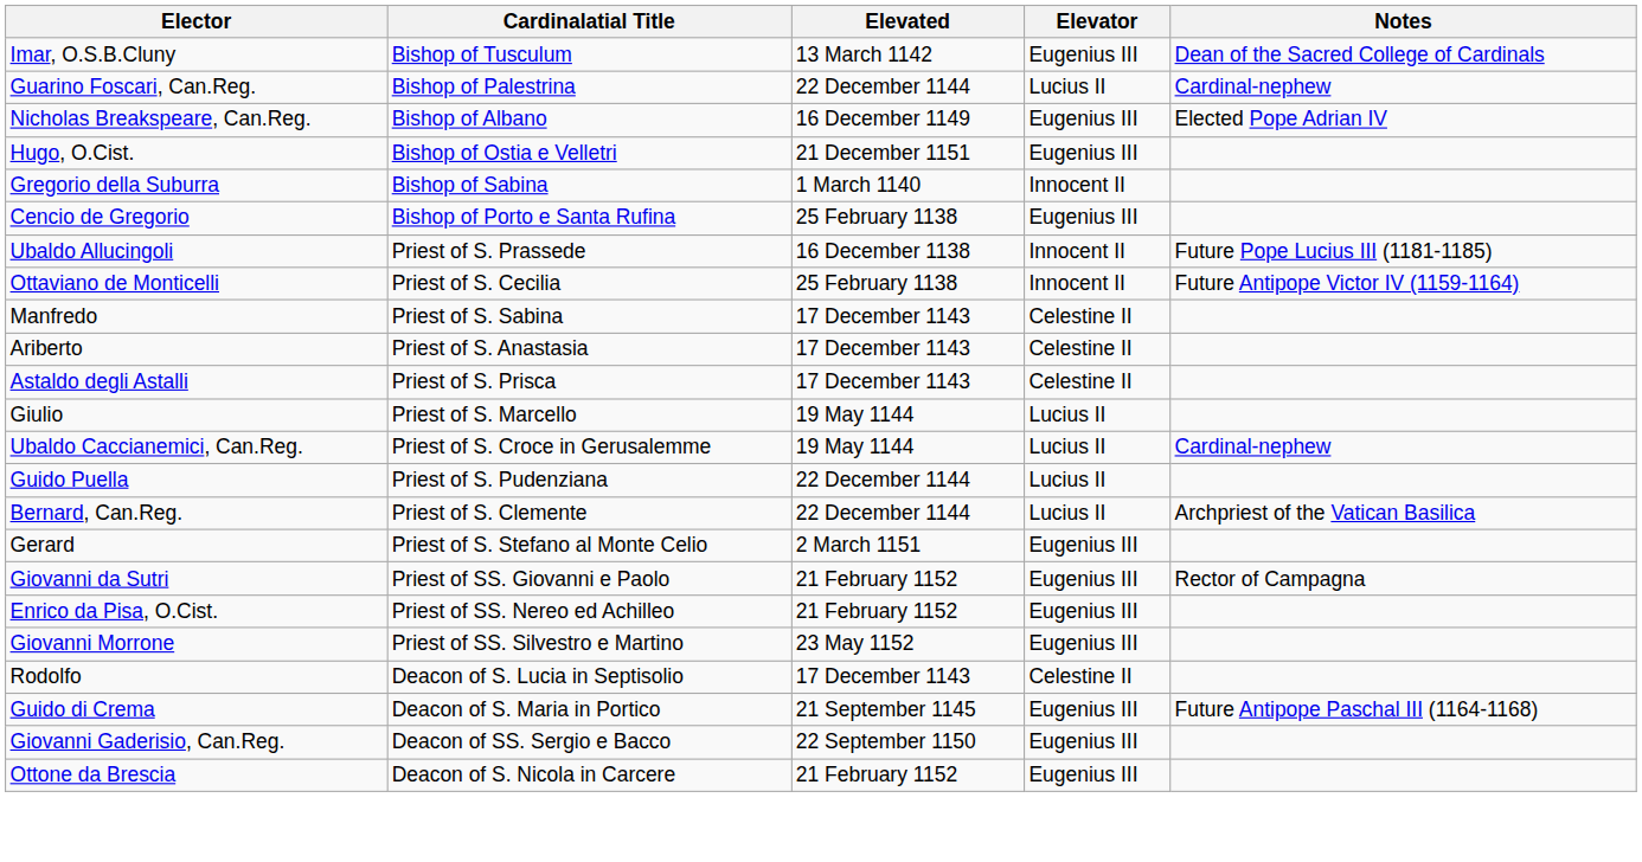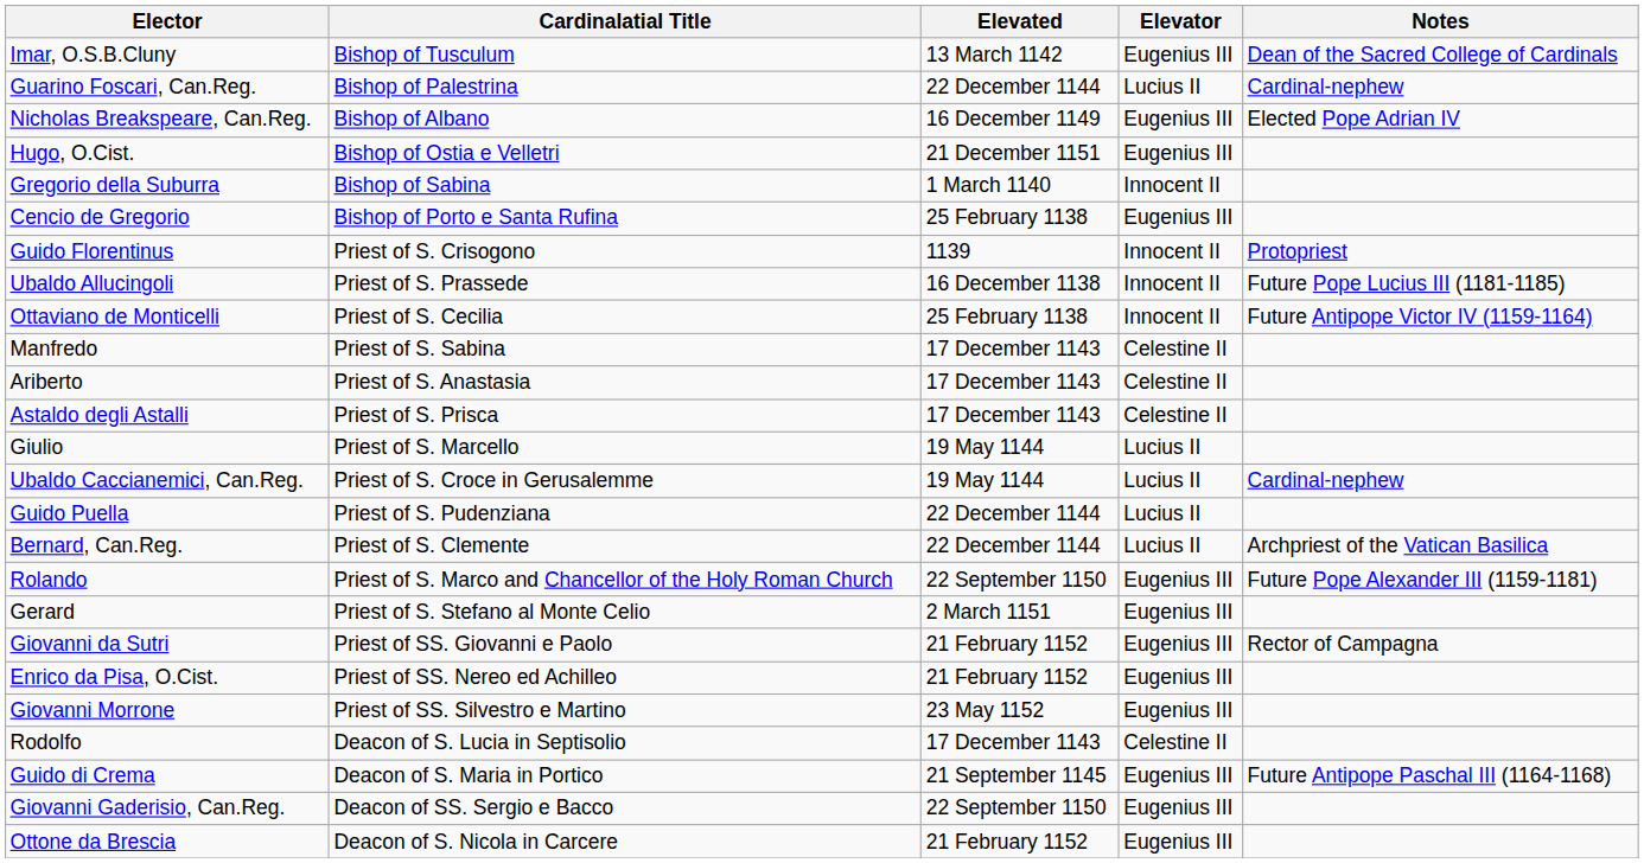+ row: Guido Florentinus | Priest of S. Crisogono | 1139 | Innocent II | Protopriest
+ row: Rolando | Priest of S. Marco and Chancellor of the Holy Roman Church | 22 September 1150 | Eugenius III | Future Pope Alexander III (1159-1181)
